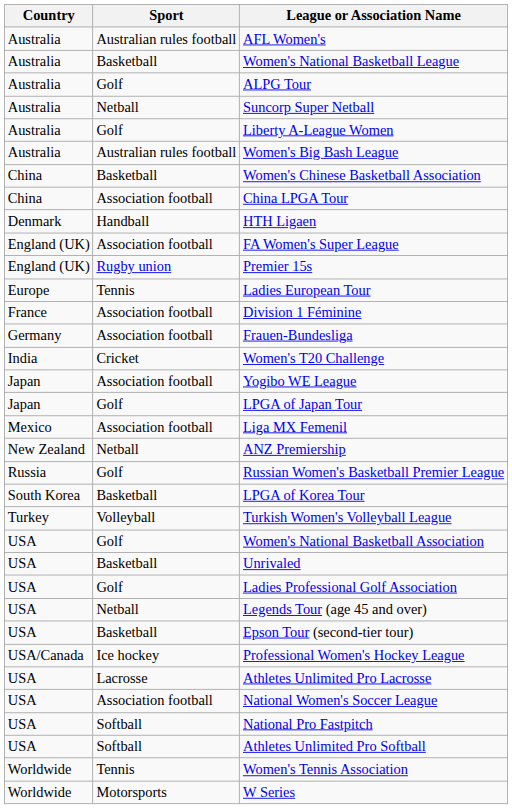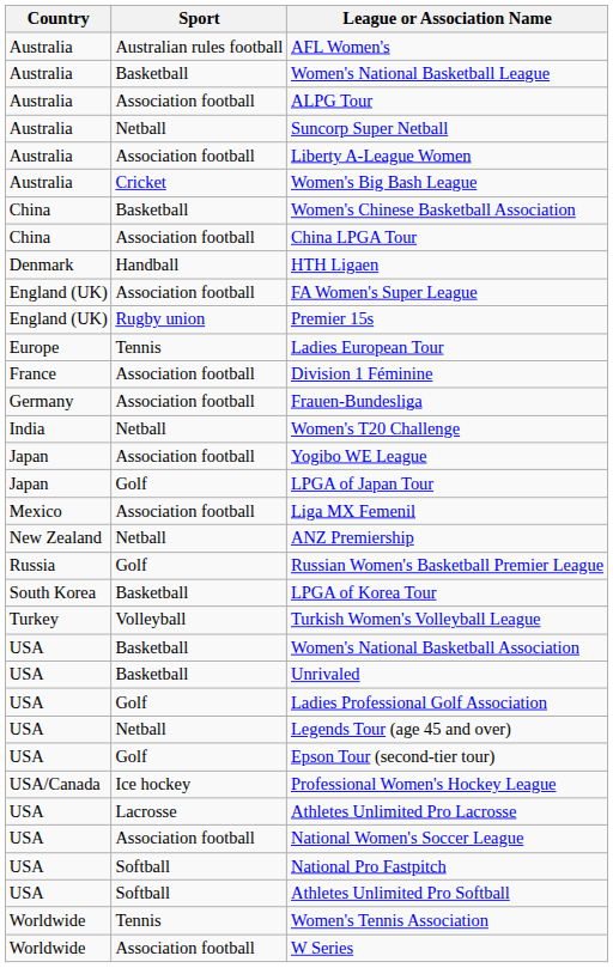ALPG Tour | Sport: Golf -> Association football
Liberty A-League Women | Sport: Golf -> Association football
Women's Big Bash League | Sport: Australian rules football -> Cricket
Women's T20 Challenge | Sport: Cricket -> Netball
Women's National Basketball Association | Sport: Golf -> Basketball
Epson Tour (second-tier tour) | Sport: Basketball -> Golf
W Series | Sport: Motorsports -> Association football
